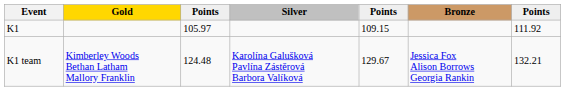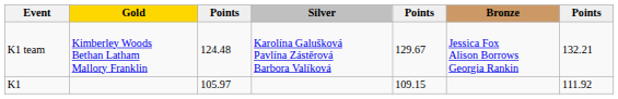rows swapped: K1 <-> K1 team
